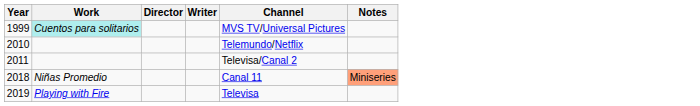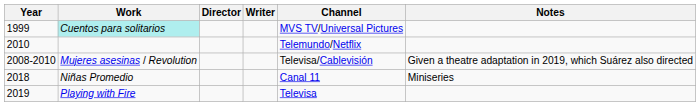+ row: 2008-2010 | Mujeres asesinas / Revolution | Televisa/Cablevisión | Given a theatre adaptation in 2019, which Suárez also directed
- row: 2011 | Televisa/Canal 2
2018 | Notes: lightsalmon background -> no background
